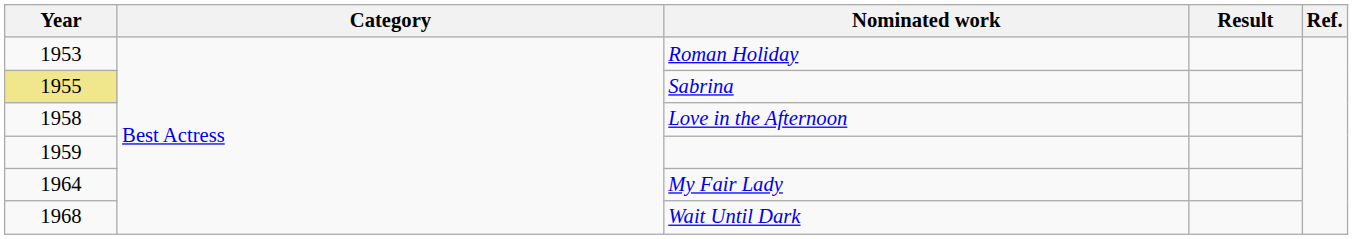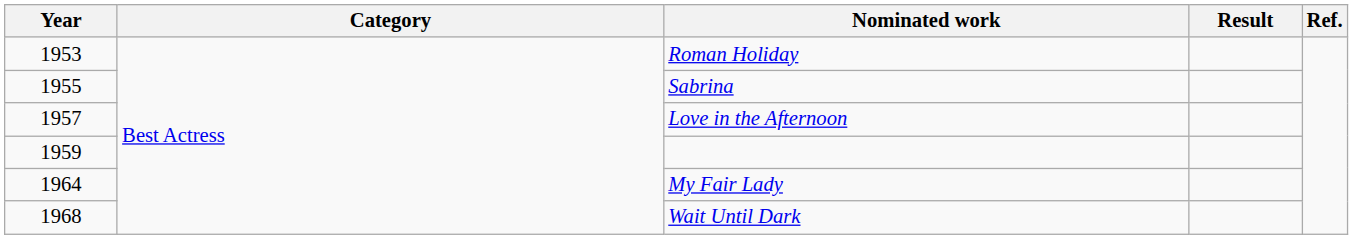Sabrina | Year: khaki background -> no background
Love in the Afternoon | Year: 1958 -> 1957
